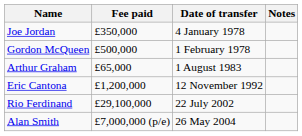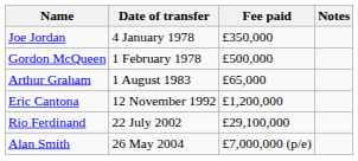columns swapped: Date of transfer <-> Fee paid
